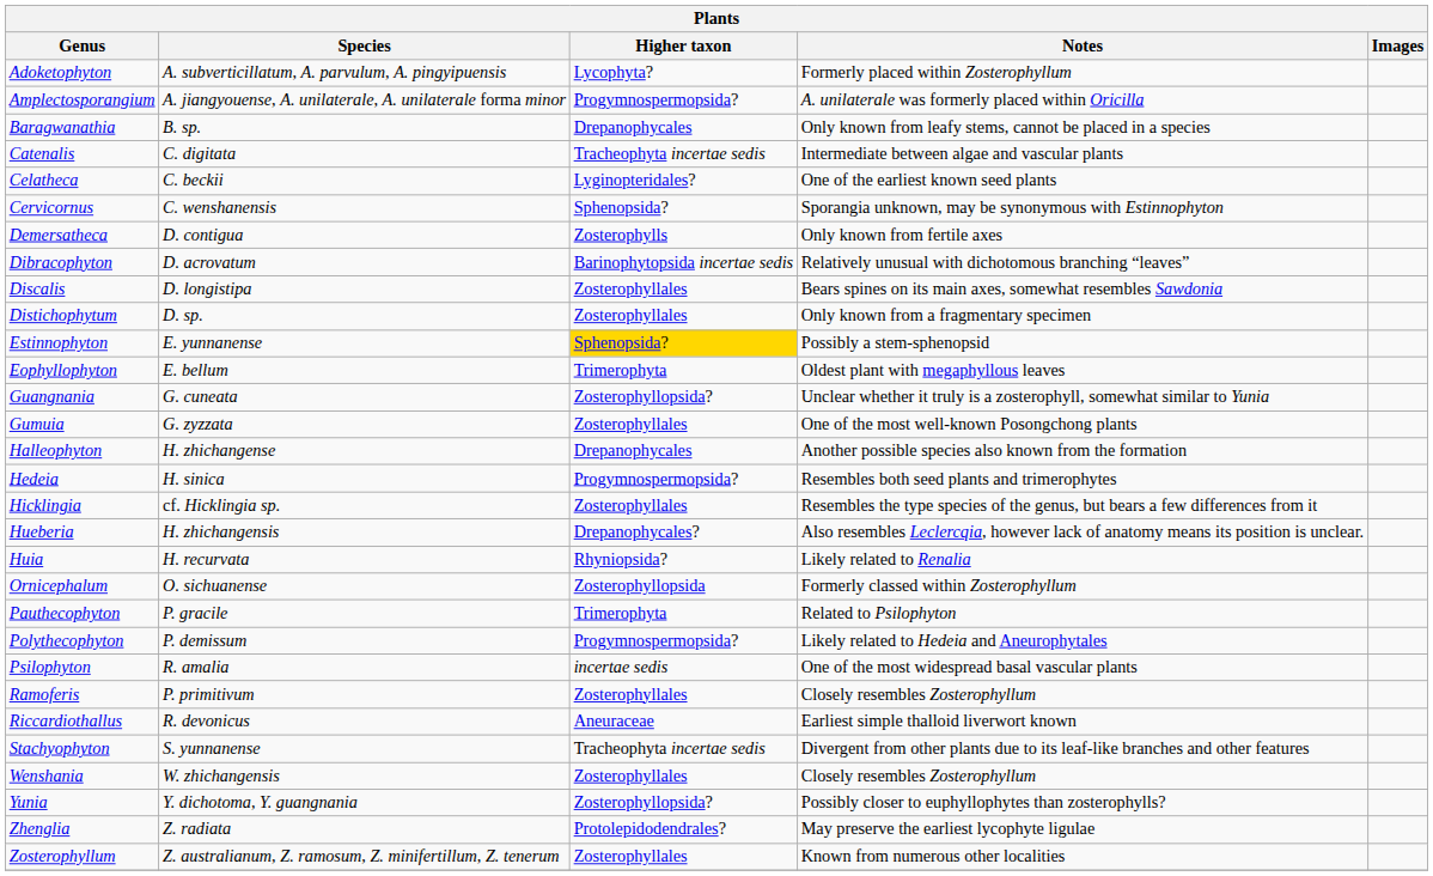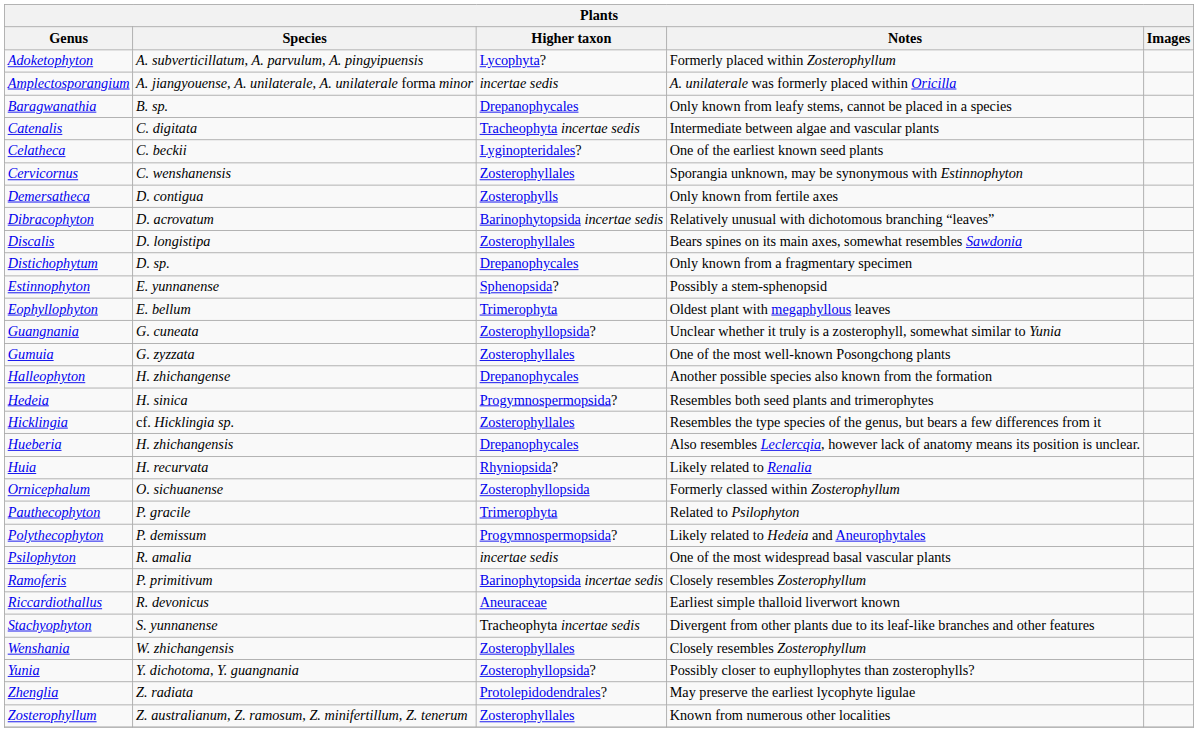Amplectosporangium | Higher taxon: Progymnospermopsida? -> incertae sedis
Cervicornus | Higher taxon: Sphenopsida? -> Zosterophyllales
Distichophytum | Higher taxon: Zosterophyllales -> Drepanophycales
Estinnophyton | Higher taxon: gold background -> no background
Hueberia | Higher taxon: Drepanophycales? -> Drepanophycales
Ramoferis | Higher taxon: Zosterophyllales -> Barinophytopsida incertae sedis
